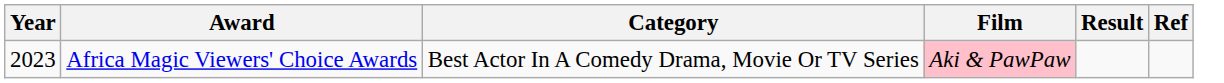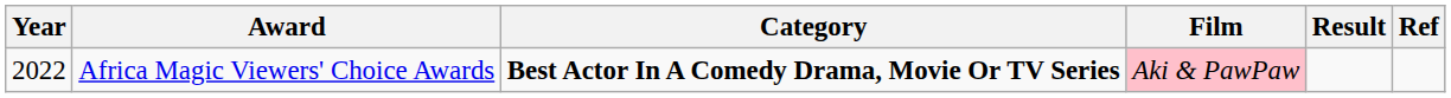Africa Magic Viewers' Choice Awards | Year: 2023 -> 2022
Africa Magic Viewers' Choice Awards | Category: normal -> bold
